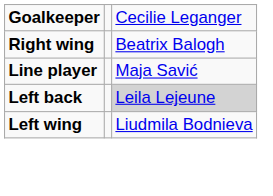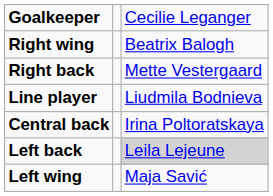+ row: Right back | Mette Vestergaard
Line player | column 3: Maja Savić -> Liudmila Bodnieva
+ row: Central back | Irina Poltoratskaya
Left wing | column 3: Liudmila Bodnieva -> Maja Savić
